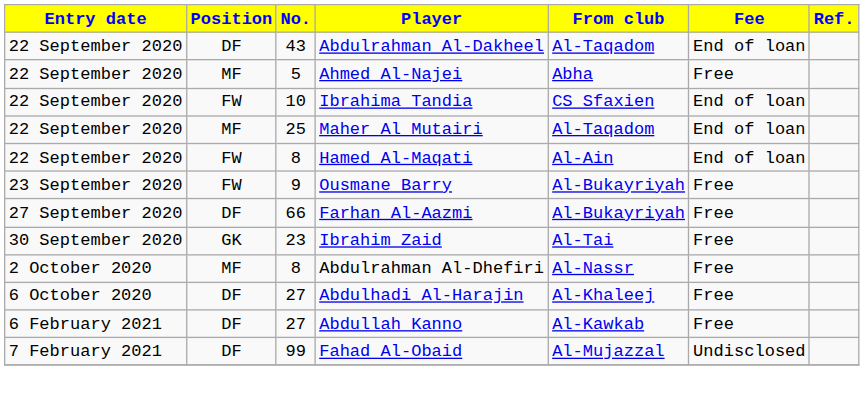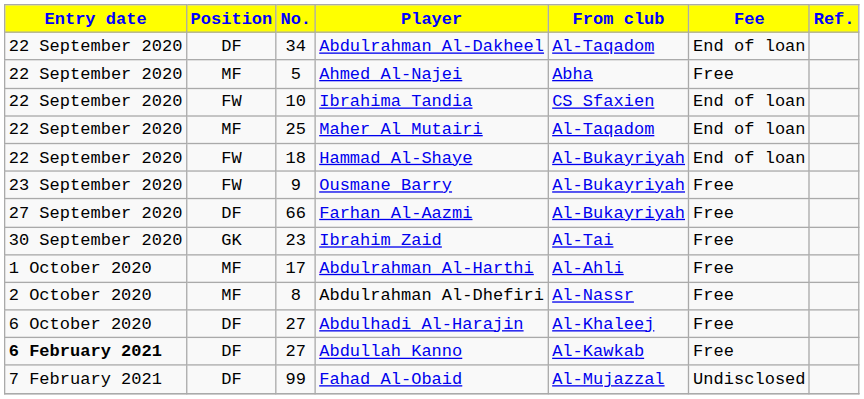Abdulrahman Al-Dakheel | No.: 43 -> 34
- row: 22 September 2020 | FW | 8 | Hamed Al-Maqati | Al-Ain | End of loan
+ row: 22 September 2020 | FW | 18 | Hammad Al-Shaye | Al-Bukayriyah | End of loan
+ row: 1 October 2020 | MF | 17 | Abdulrahman Al-Harthi | Al-Ahli | Free
Abdullah Kanno | Entry date: normal -> bold
